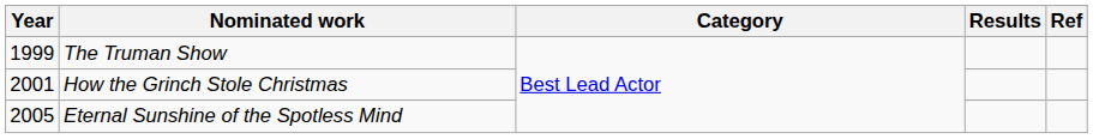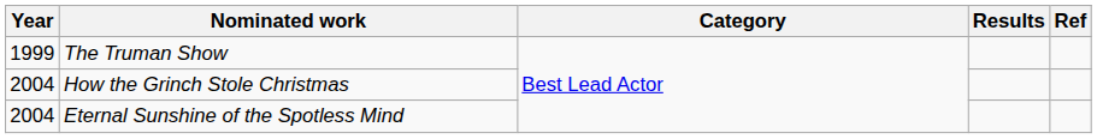How the Grinch Stole Christmas | Year: 2001 -> 2004
Eternal Sunshine of the Spotless Mind | Year: 2005 -> 2004
